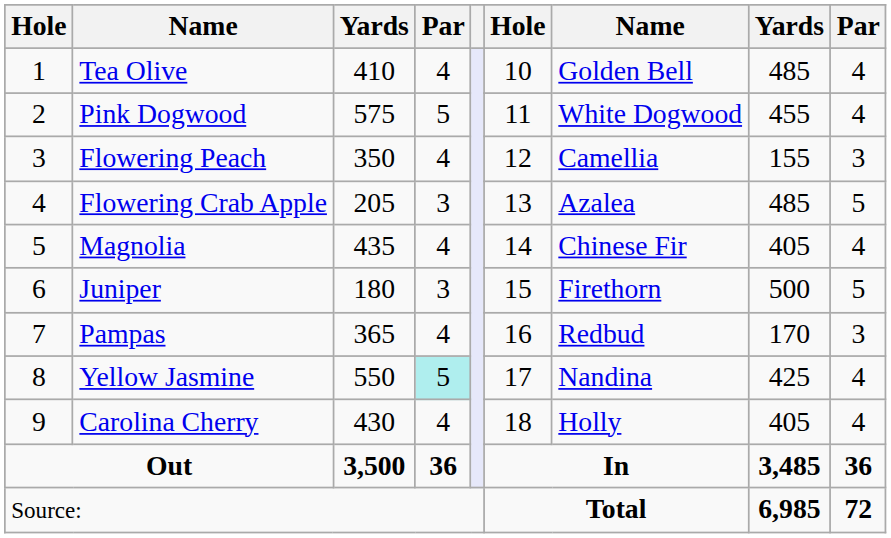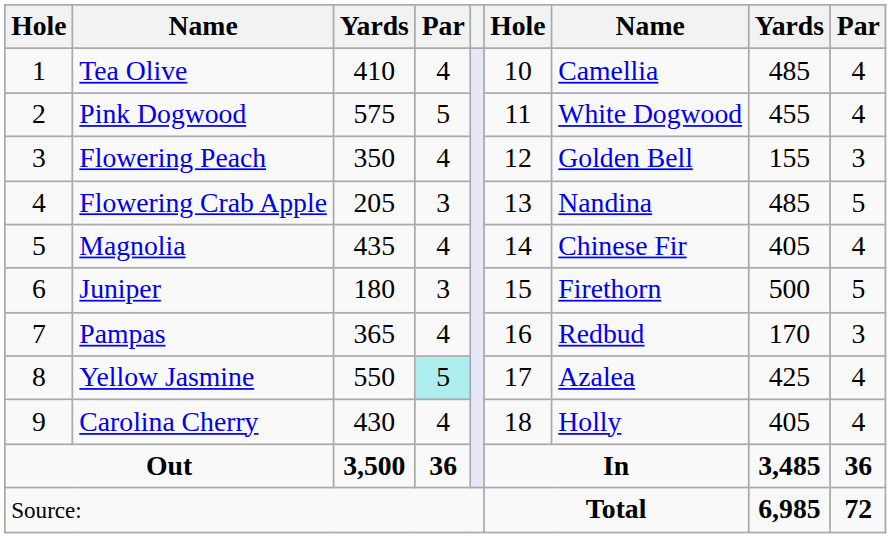Tea Olive | column 7: Golden Bell -> Camellia
Flowering Peach | column 7: Camellia -> Golden Bell
Flowering Crab Apple | column 7: Azalea -> Nandina
Yellow Jasmine | column 7: Nandina -> Azalea
